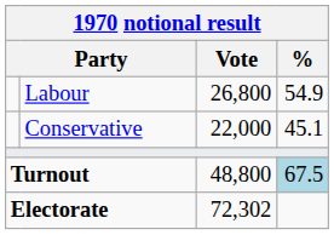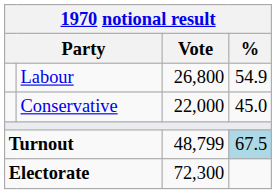Conservative | %: 45.1 -> 45.0
Turnout | Vote: 48,800 -> 48,799
Electorate | Vote: 72,302 -> 72,300
